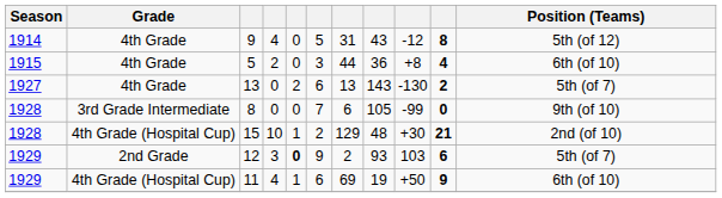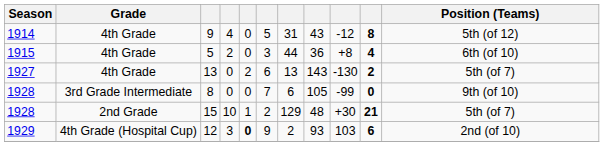15 | Grade: 4th Grade (Hospital Cup) -> 2nd Grade
15 | Position (Teams): 2nd (of 10) -> 5th (of 7)
12 | Grade: 2nd Grade -> 4th Grade (Hospital Cup)
12 | Position (Teams): 5th (of 7) -> 2nd (of 10)
- row: 1929 | 4th Grade (Hospital Cup) | 11 | 4 | 1 | 6 | 69 | 19 | +50 | 9 | 6th (of 10)
